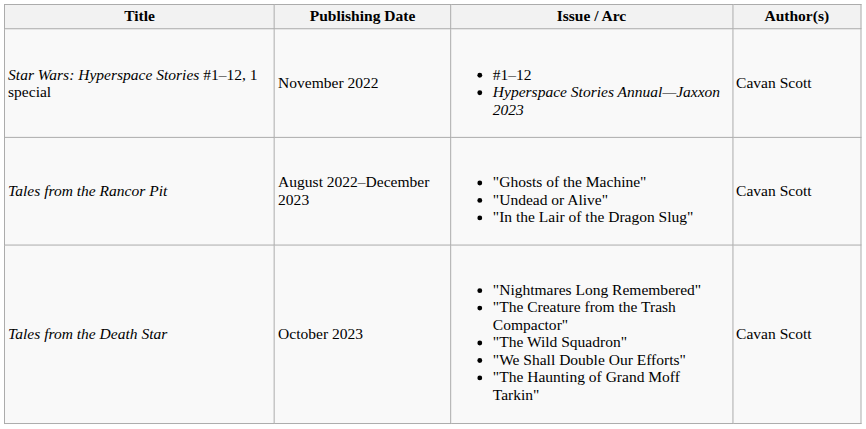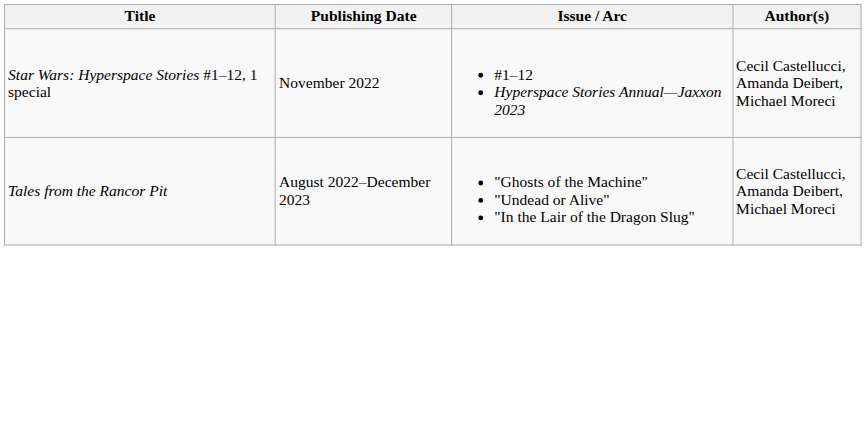Star Wars: Hyperspace Stories #1–12, 1 special | Author(s): Cavan Scott -> Cecil Castellucci, Amanda Deibert, Michael Moreci
Tales from the Rancor Pit | Author(s): Cavan Scott -> Cecil Castellucci, Amanda Deibert, Michael Moreci
- row: Tales from the Death Star | October 2023 | "Nightmares Long Remembered" "The Creature from the Trash Compactor" "The Wild Squadron" "We Shall Double Our Efforts" "The Haunting of Grand Moff Tarkin" | Cavan Scott
